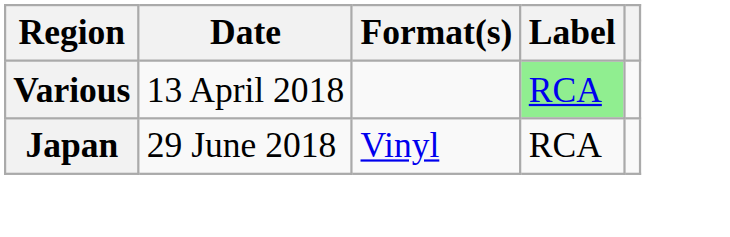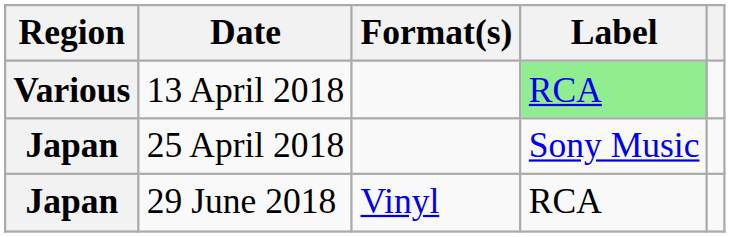+ row: Japan | 25 April 2018 | Sony Music
